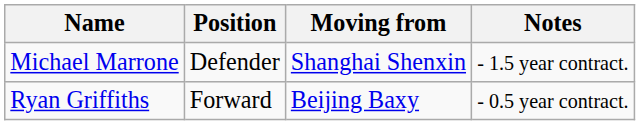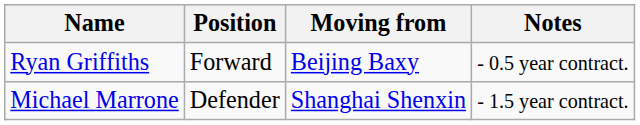rows swapped: Ryan Griffiths <-> Michael Marrone
